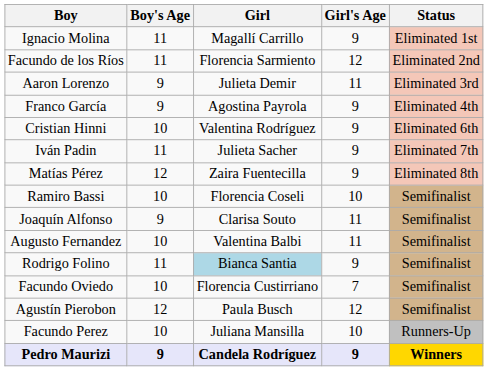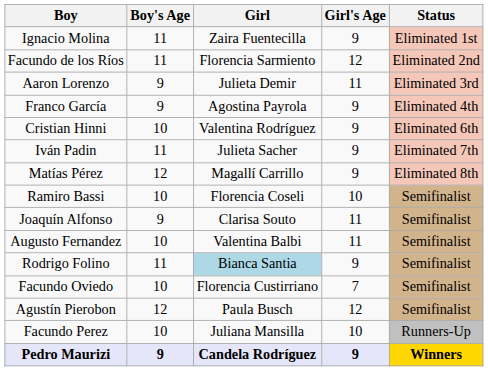Ignacio Molina | Girl: Magallí Carrillo -> Zaira Fuentecilla
Matías Pérez | Girl: Zaira Fuentecilla -> Magallí Carrillo
